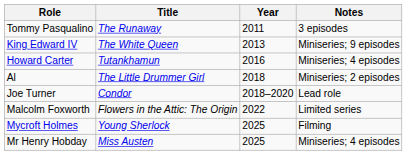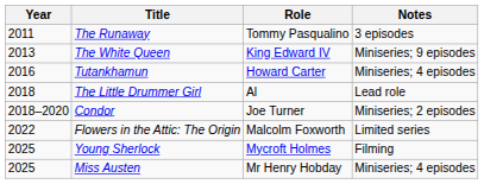columns swapped: Year <-> Role
The Little Drummer Girl | Notes: Miniseries; 2 episodes -> Lead role
Condor | Notes: Lead role -> Miniseries; 2 episodes
